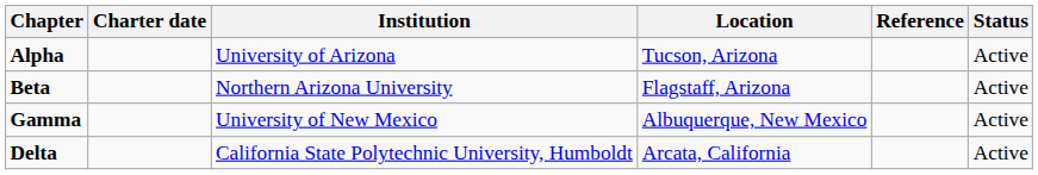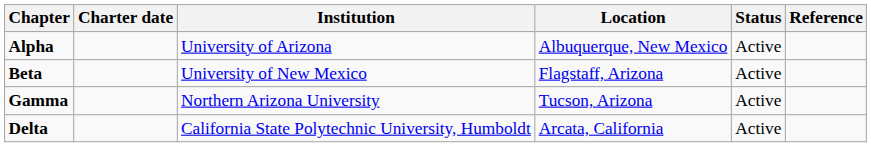columns swapped: Status <-> Reference
Alpha | Location: Tucson, Arizona -> Albuquerque, New Mexico
Beta | Institution: Northern Arizona University -> University of New Mexico
Gamma | Institution: University of New Mexico -> Northern Arizona University
Gamma | Location: Albuquerque, New Mexico -> Tucson, Arizona
